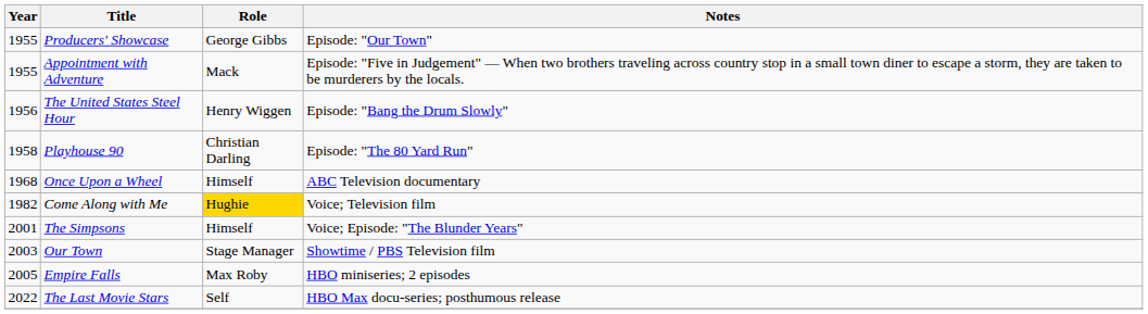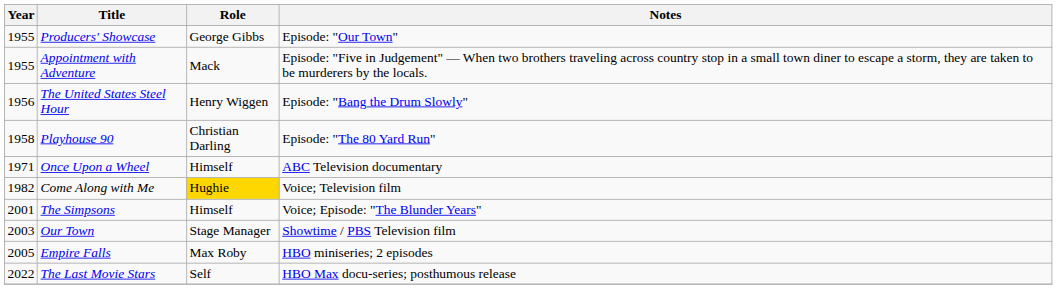Once Upon a Wheel | Year: 1968 -> 1971
